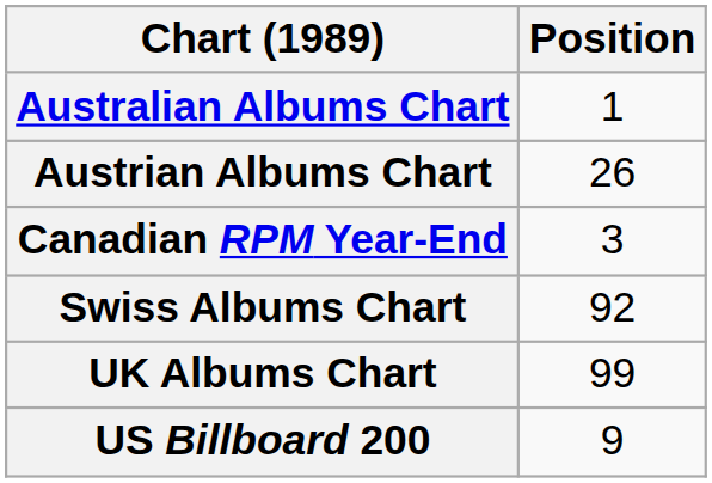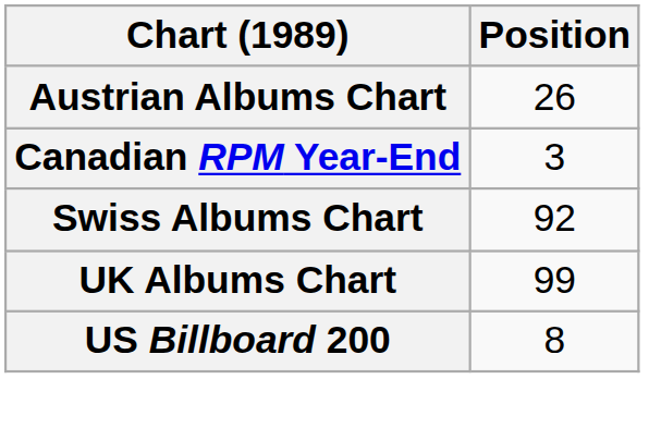- row: Australian Albums Chart | 1
US Billboard 200 | Position: 9 -> 8
